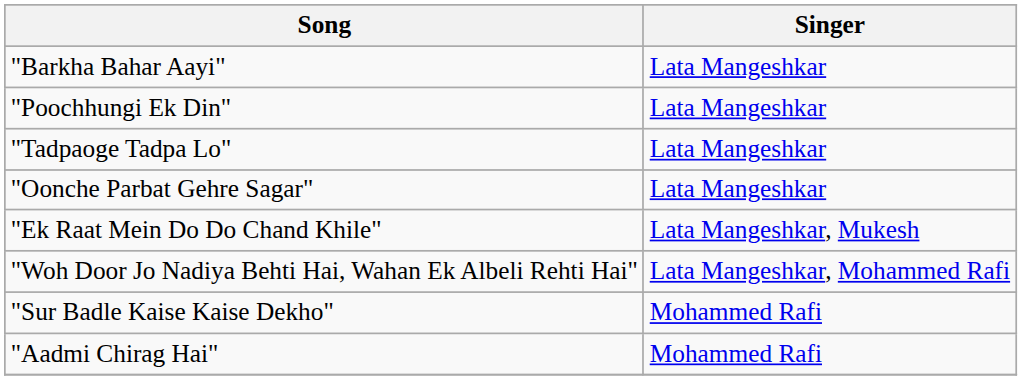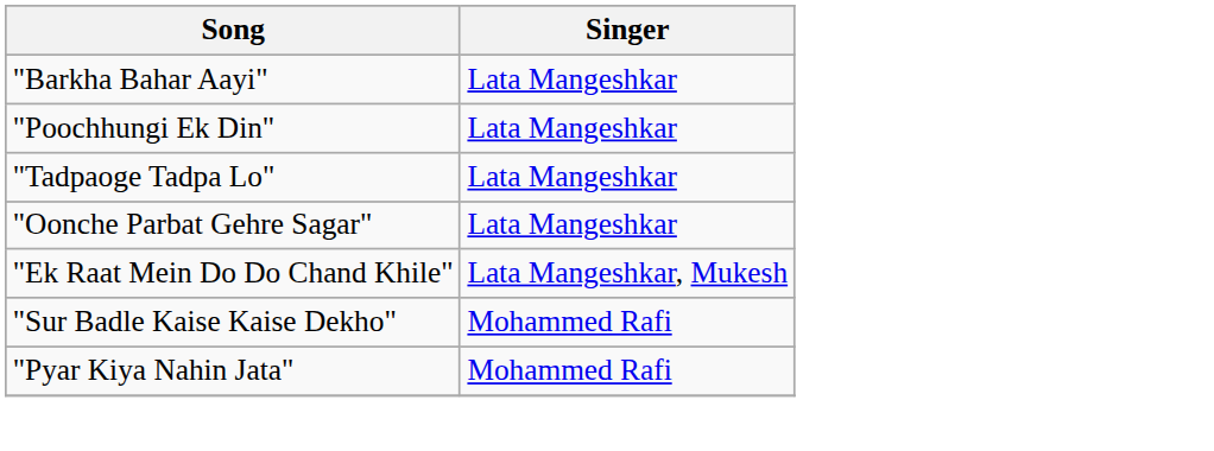- row: "Woh Door Jo Nadiya Behti Hai, Wahan Ek Albeli Rehti Hai" | Lata Mangeshkar, Mohammed Rafi
+ row: "Pyar Kiya Nahin Jata" | Mohammed Rafi
- row: "Aadmi Chirag Hai" | Mohammed Rafi
